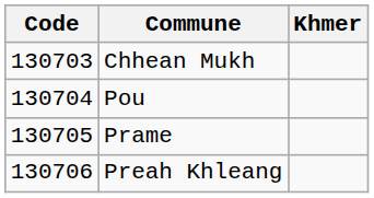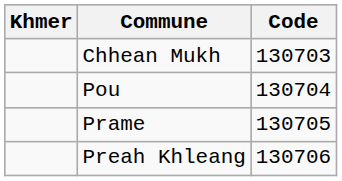columns swapped: Code <-> Khmer
